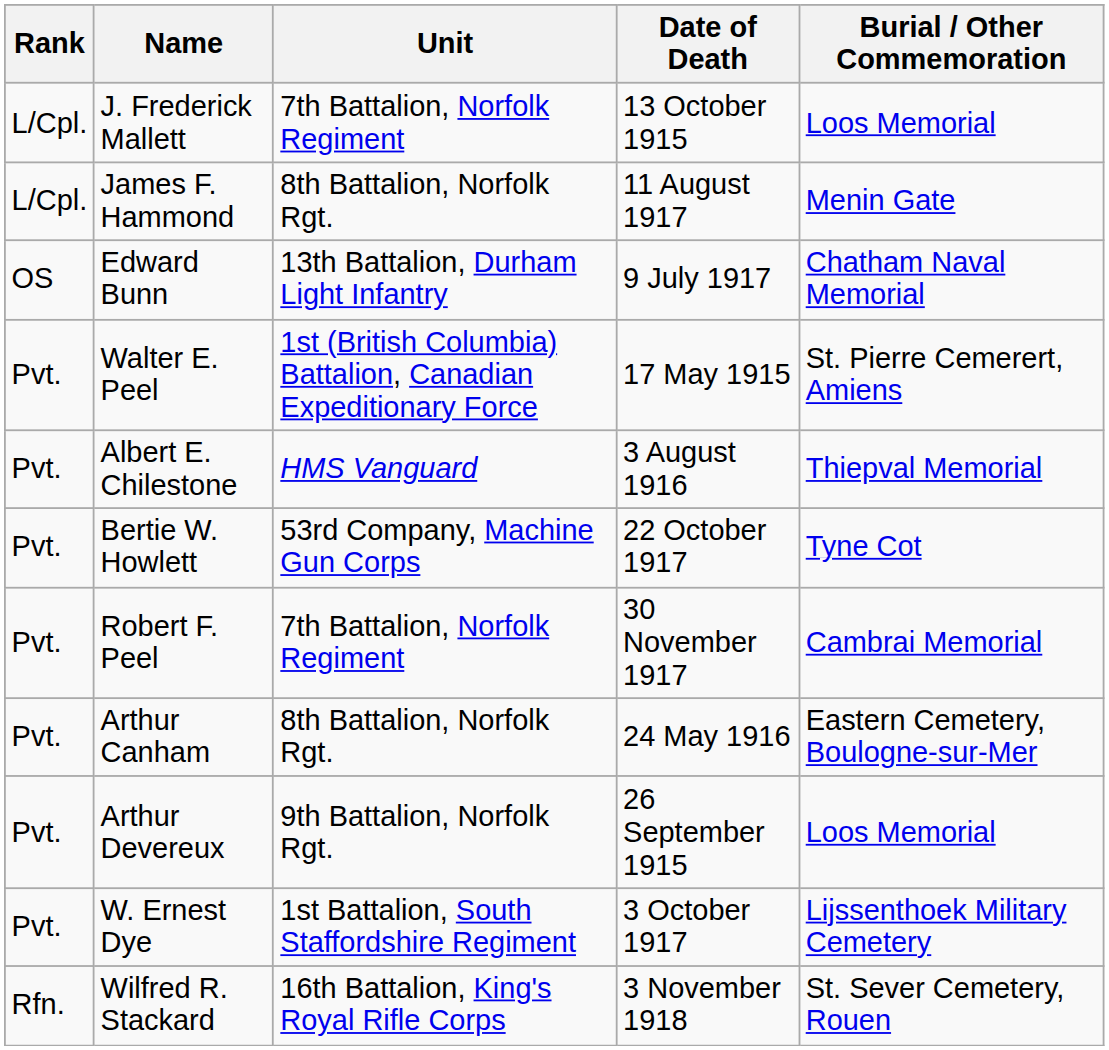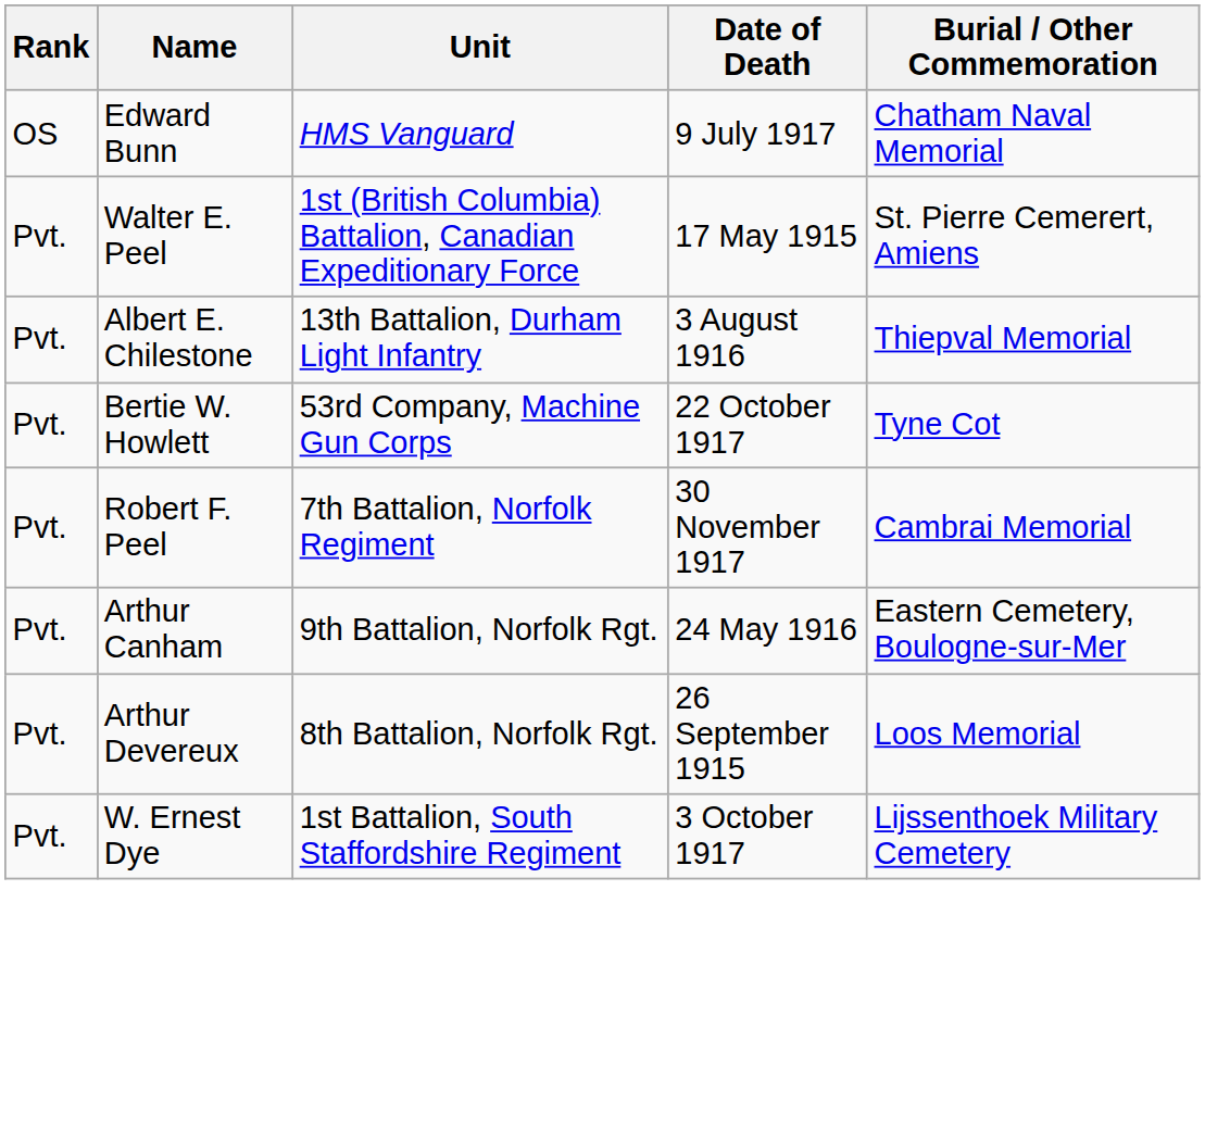- row: L/Cpl. | J. Frederick Mallett | 7th Battalion, Norfolk Regiment | 13 October 1915 | Loos Memorial
- row: L/Cpl. | James F. Hammond | 8th Battalion, Norfolk Rgt. | 11 August 1917 | Menin Gate
Edward Bunn | Unit: 13th Battalion, Durham Light Infantry -> HMS Vanguard
Albert E. Chilestone | Unit: HMS Vanguard -> 13th Battalion, Durham Light Infantry
Arthur Canham | Unit: 8th Battalion, Norfolk Rgt. -> 9th Battalion, Norfolk Rgt.
Arthur Devereux | Unit: 9th Battalion, Norfolk Rgt. -> 8th Battalion, Norfolk Rgt.
- row: Rfn. | Wilfred R. Stackard | 16th Battalion, King's Royal Rifle Corps | 3 November 1918 | St. Sever Cemetery, Rouen
